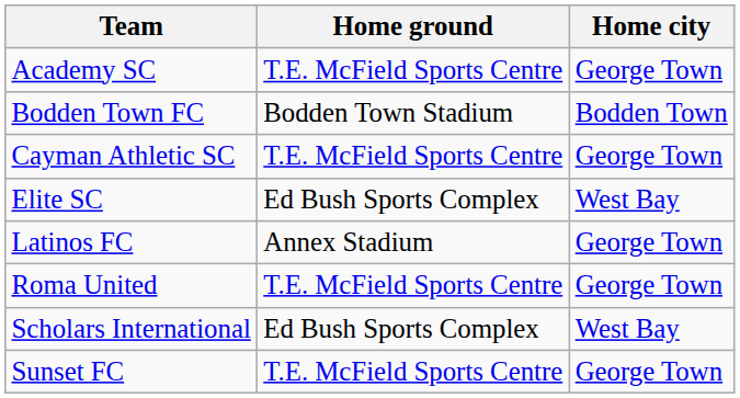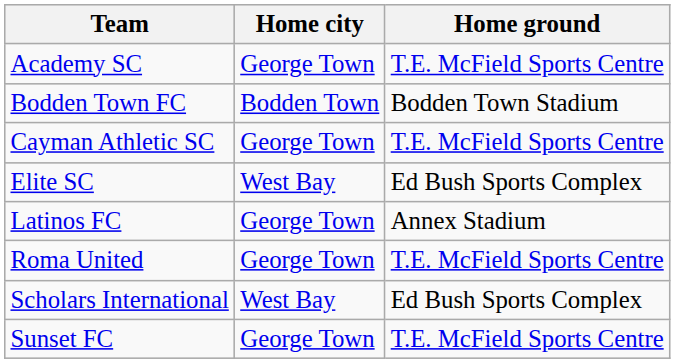columns swapped: Home city <-> Home ground
